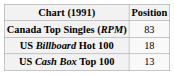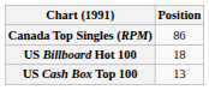Canada Top Singles (RPM) | Position: 83 -> 86
